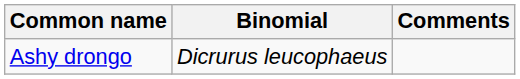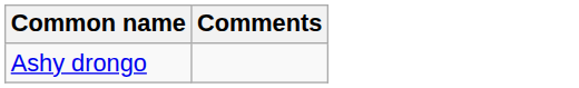- column: Binomial | Dicrurus leucophaeus
